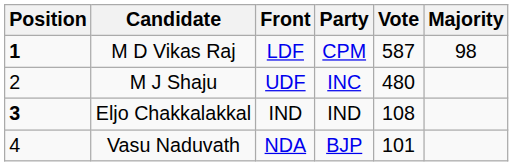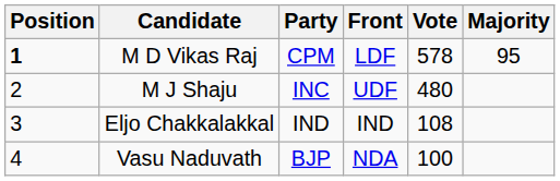columns swapped: Party <-> Front
M D Vikas Raj | Vote: 587 -> 578
M D Vikas Raj | Majority: 98 -> 95
Eljo Chakkalakkal | Position: bold -> normal
Vasu Naduvath | Vote: 101 -> 100
